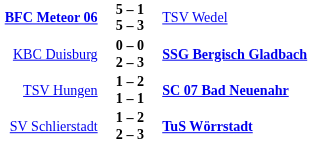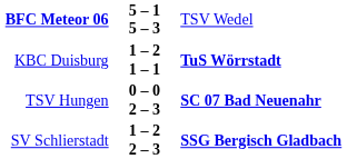KBC Duisburg | column 2: 0 – 0 2 – 3 -> 1 – 2 1 – 1
KBC Duisburg | column 3: SSG Bergisch Gladbach -> TuS Wörrstadt
TSV Hungen | column 2: 1 – 2 1 – 1 -> 0 – 0 2 – 3
SV Schlierstadt | column 3: TuS Wörrstadt -> SSG Bergisch Gladbach
